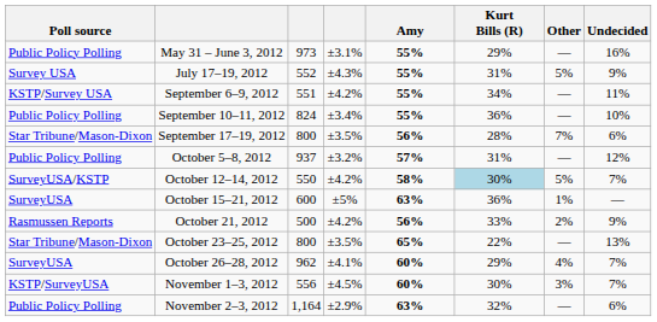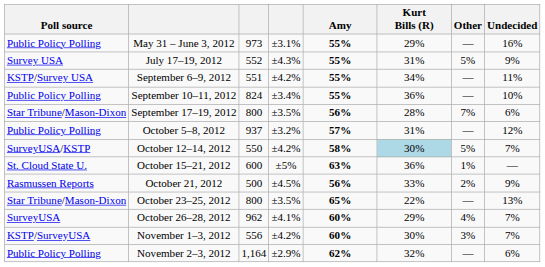October 15–21, 2012 | Poll source: SurveyUSA -> St. Cloud State U.
October 21, 2012 | column 4: ±4.2% -> ±4.5%
November 1–3, 2012 | column 4: ±4.5% -> ±4.2%
November 2–3, 2012 | Amy: 63% -> 62%
